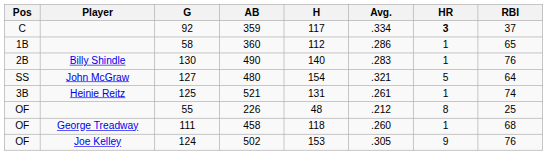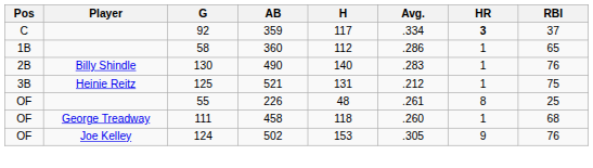- row: SS | John McGraw | 127 | 480 | 154 | .321 | 5 | 64
521 | Avg.: .261 -> .212
521 | RBI: 74 -> 75
226 | Avg.: .212 -> .261
